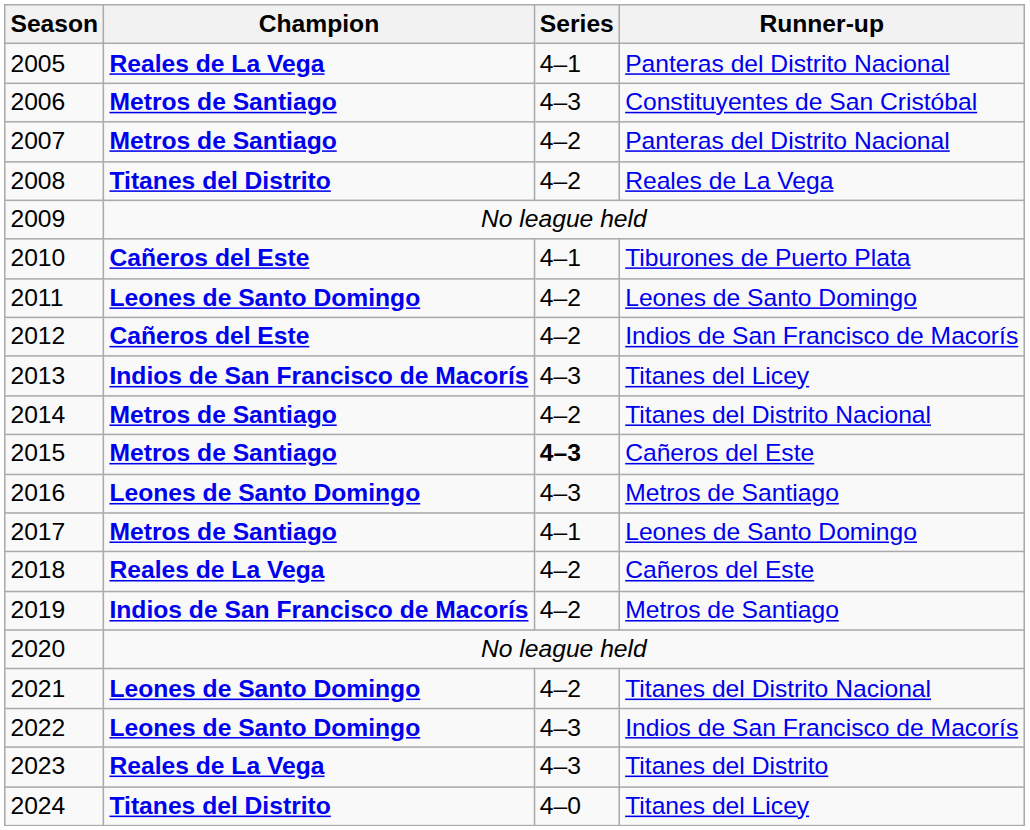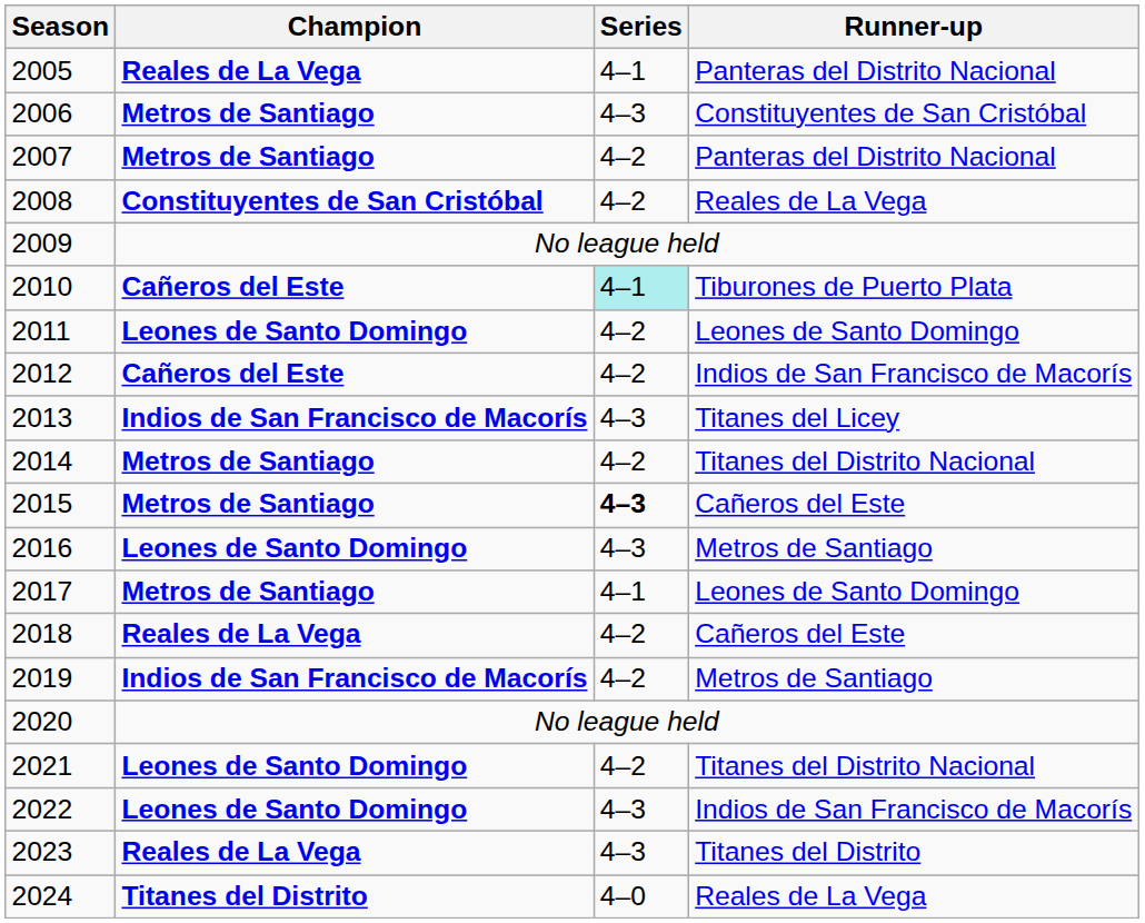2008 | Champion: Titanes del Distrito -> Constituyentes de San Cristóbal
2010 | Series: no background -> paleturquoise background
2024 | Runner-up: Titanes del Licey -> Reales de La Vega
